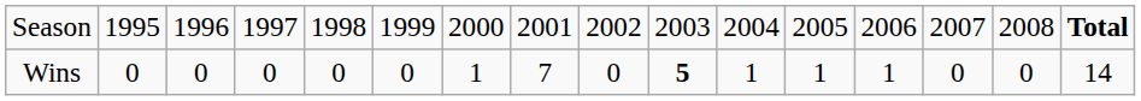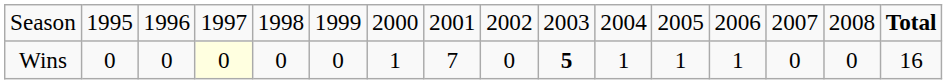Wins | column 4: no background -> lightyellow background
Wins | column 16: 14 -> 16
